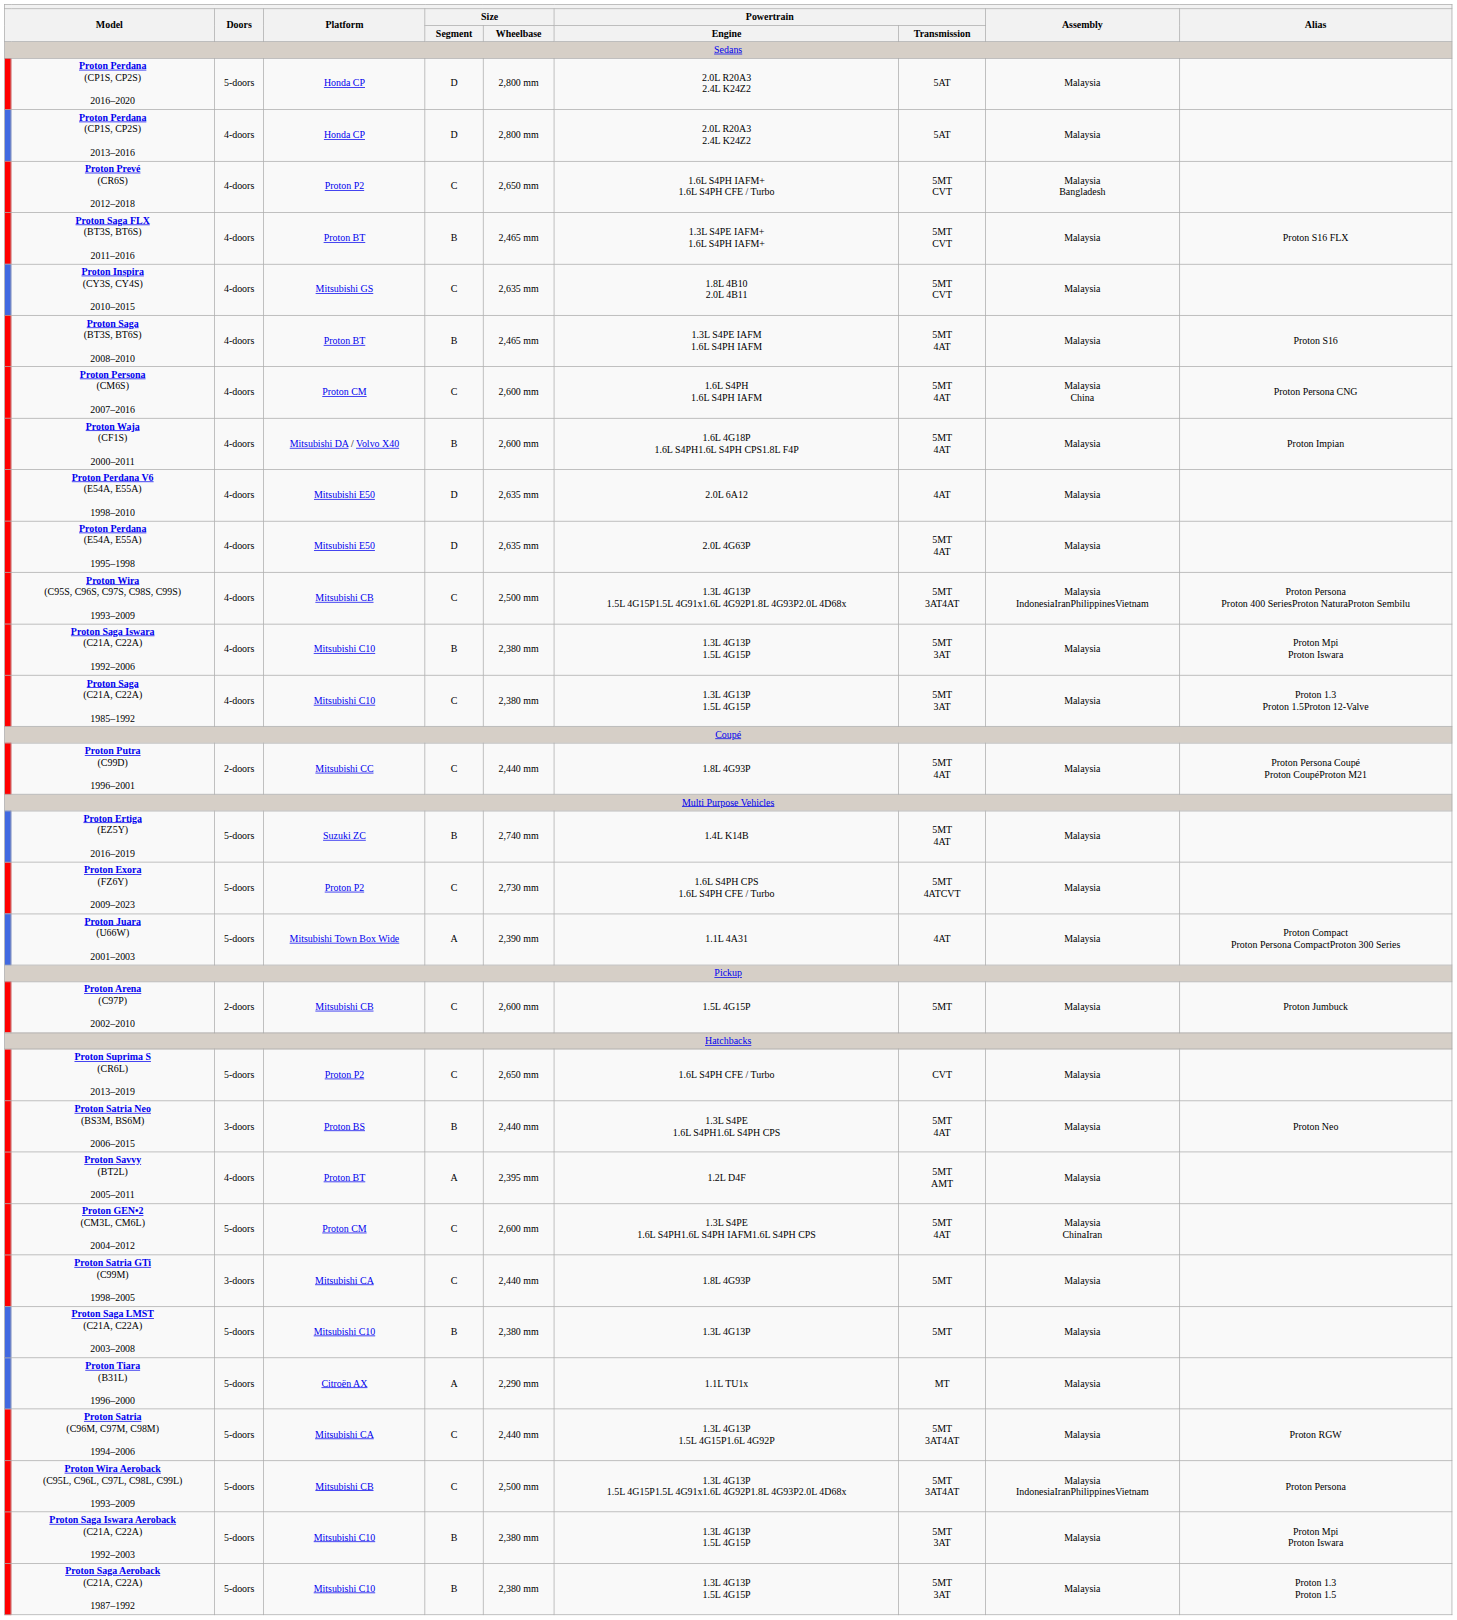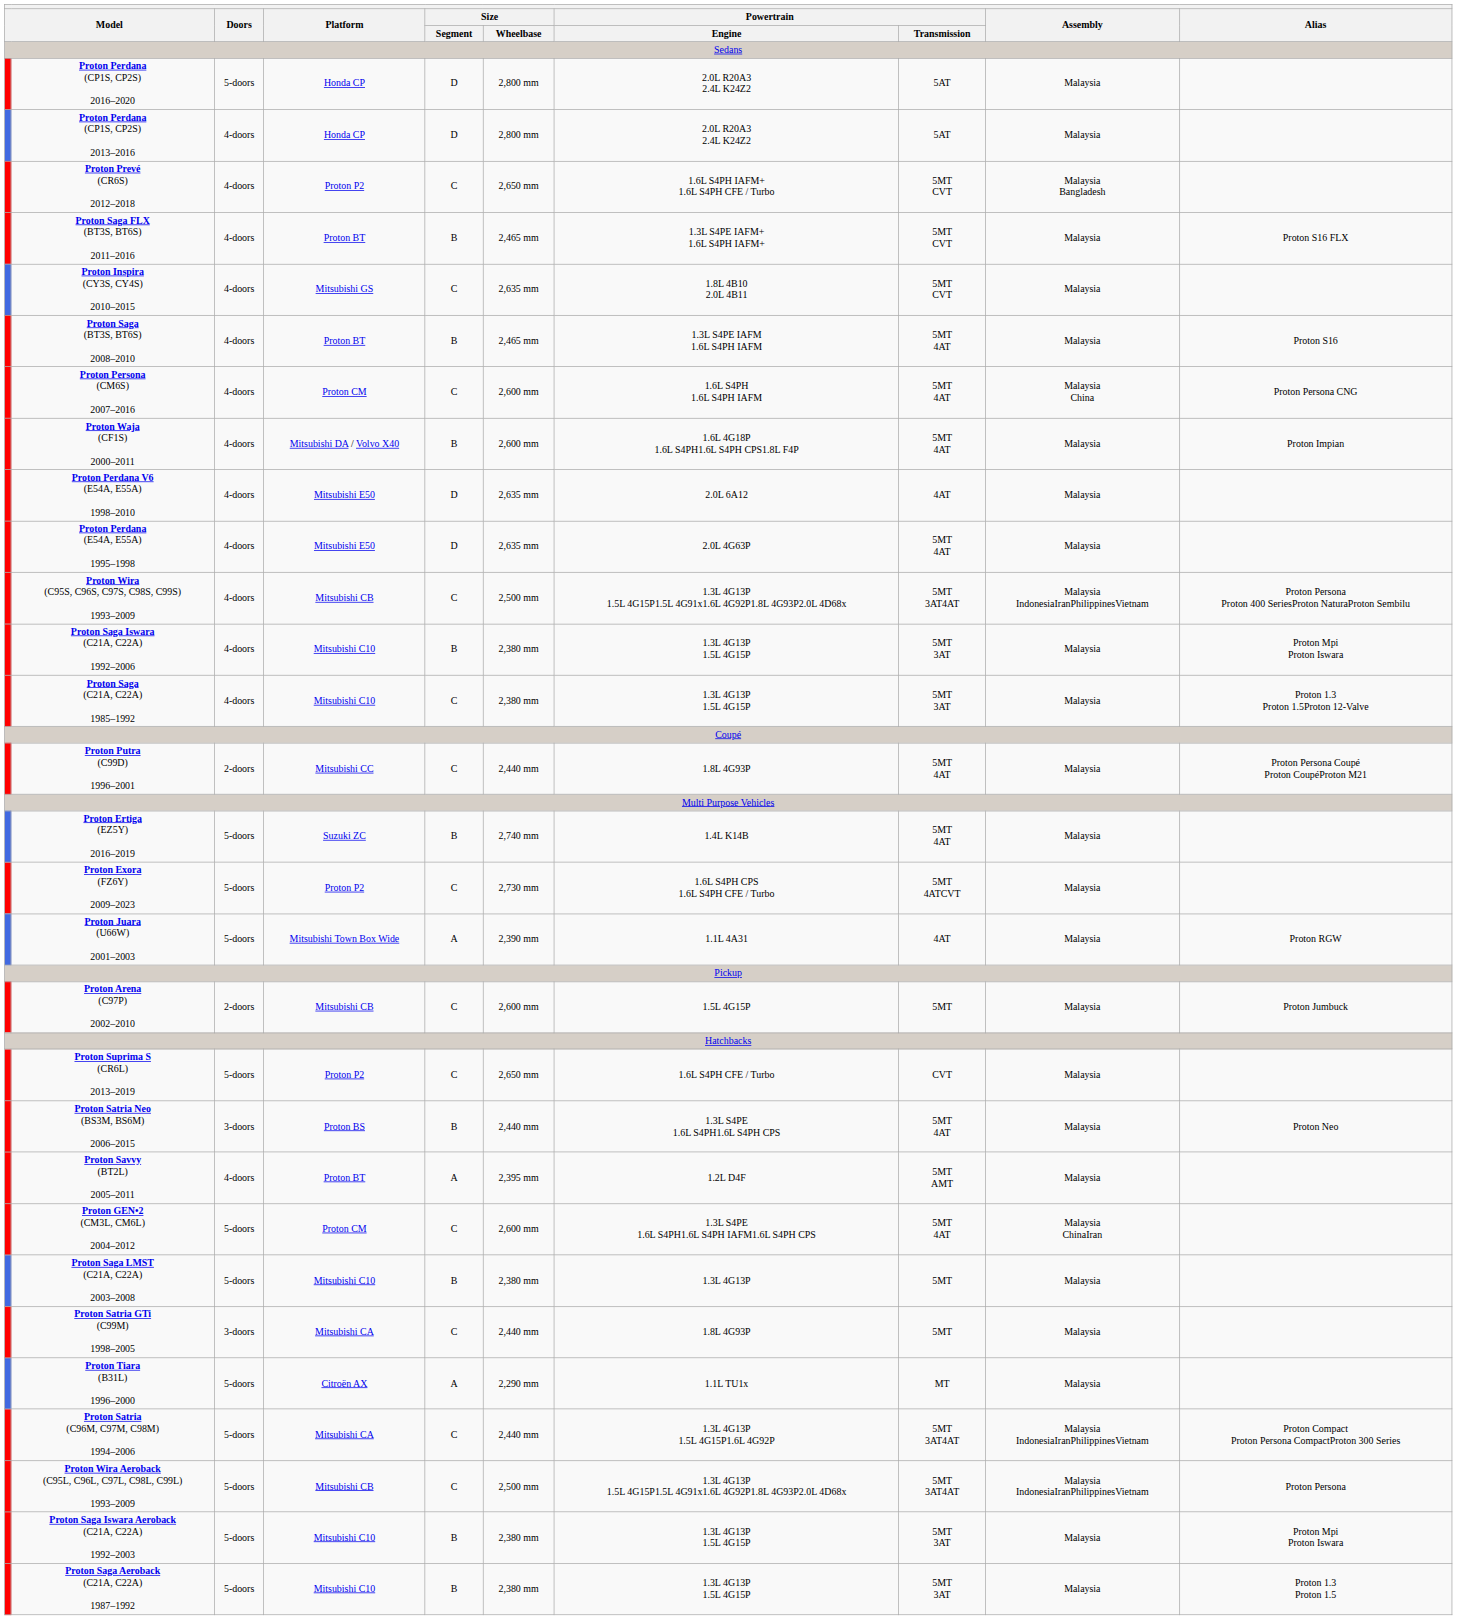Proton Juara (U66W) 2001–2003 | Alias: Proton Compact Proton Persona CompactProton 300 Series -> Proton RGW
rows swapped: Proton Saga LMST (C21A, C22A) 2003–2008 <-> Proton Satria GTi (C99M) 1998–2005
Proton Satria (C96M, C97M, C98M) 1994–2006 | Assembly: Malaysia -> Malaysia IndonesiaIranPhilippinesVietnam
Proton Satria (C96M, C97M, C98M) 1994–2006 | Alias: Proton RGW -> Proton Compact Proton Persona CompactProton 300 Series
